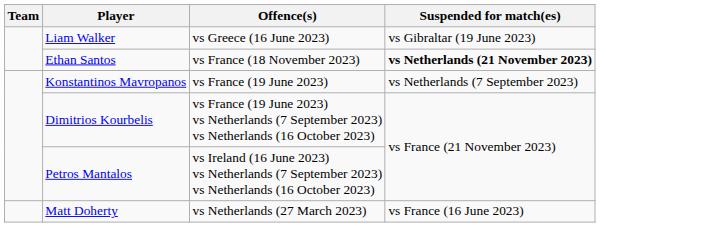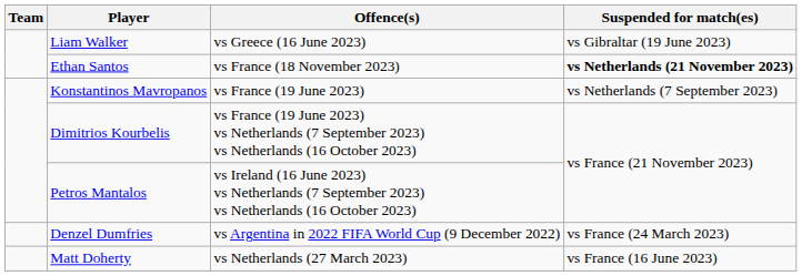+ row: Denzel Dumfries | vs Argentina in 2022 FIFA World Cup (9 December 2022) | vs France (24 March 2023)
